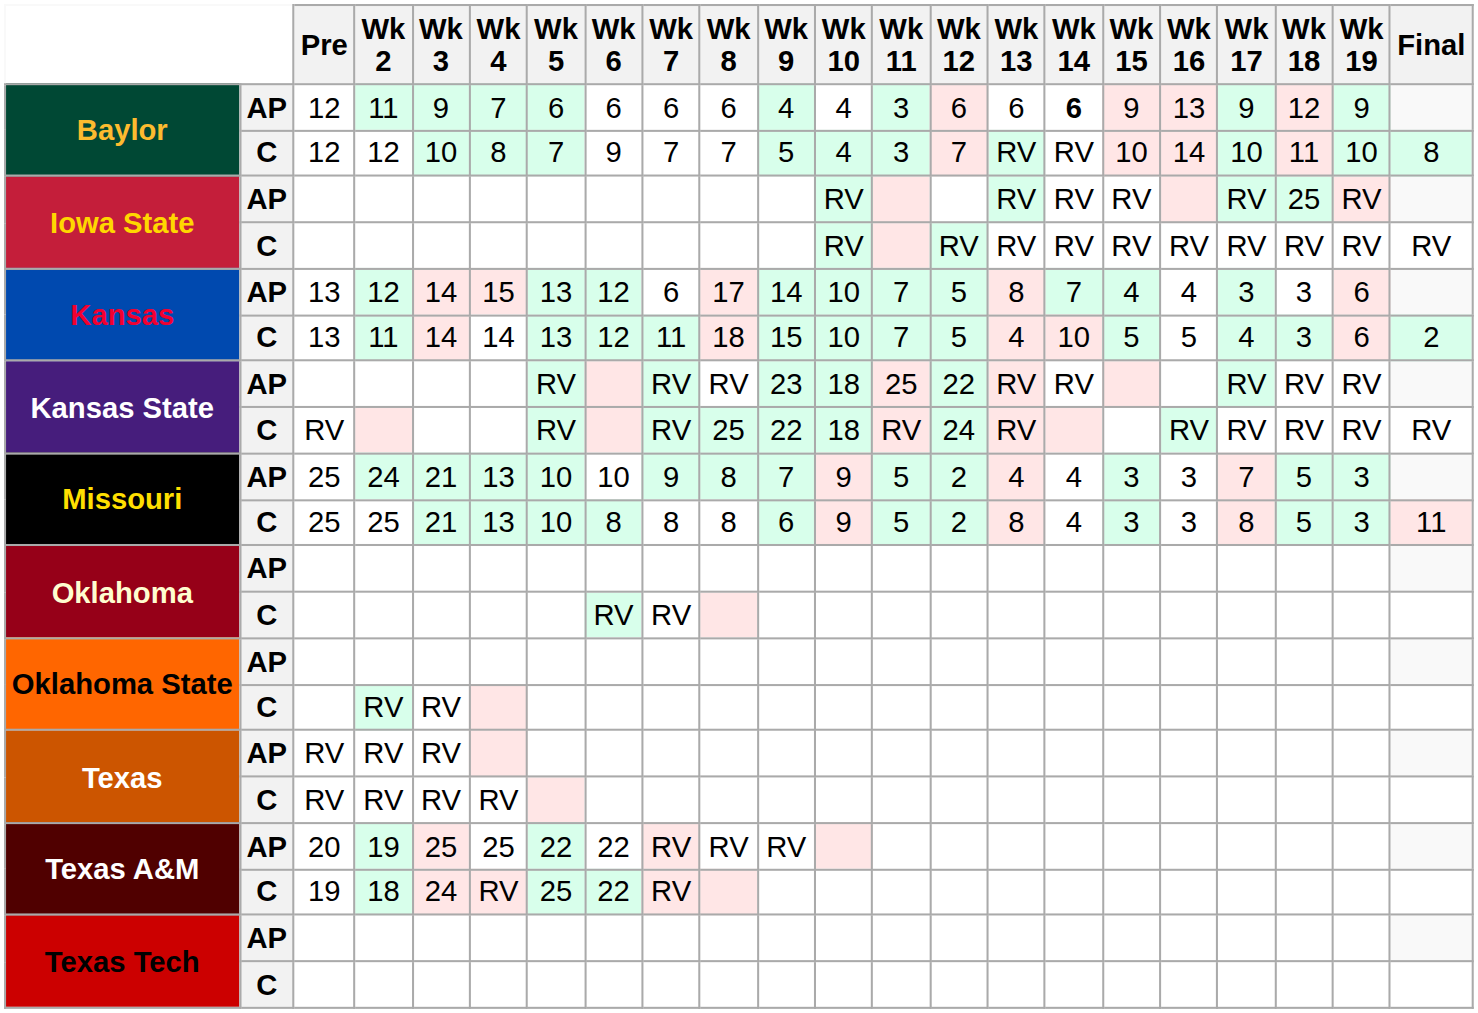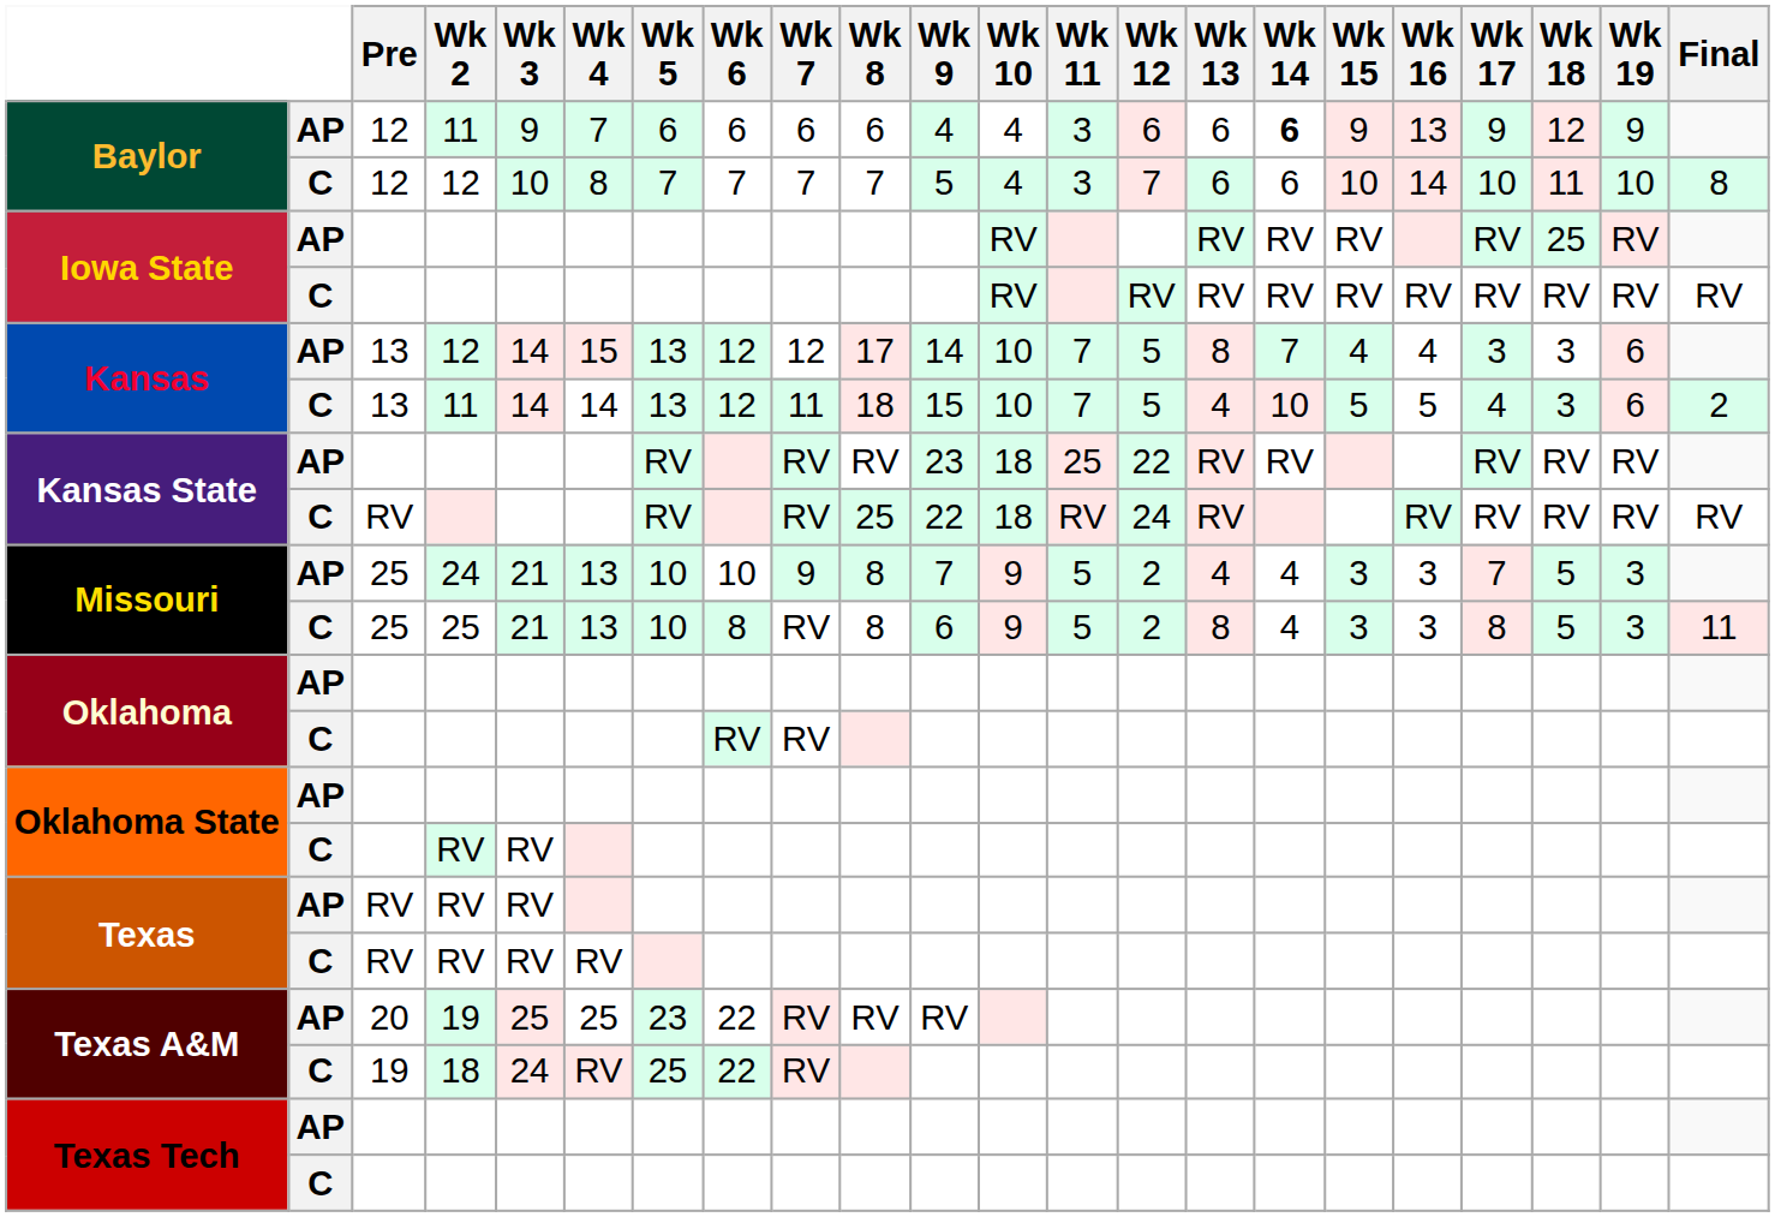Baylor / C | Wk 6: 9 -> 7
Baylor / C | Wk 13: RV -> 6
Baylor / C | Wk 14: RV -> 6
Kansas / AP | Wk 7: 6 -> 12
Missouri / C | Wk 7: 8 -> RV
Texas A&M / AP | Wk 5: 22 -> 23
